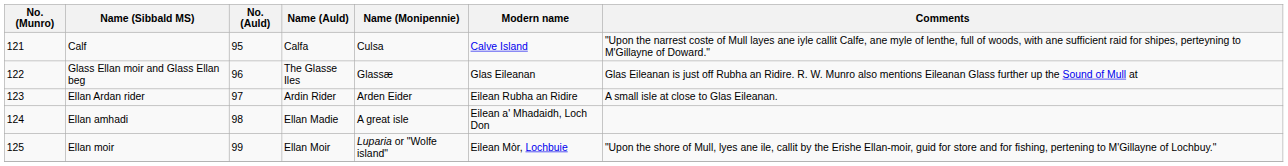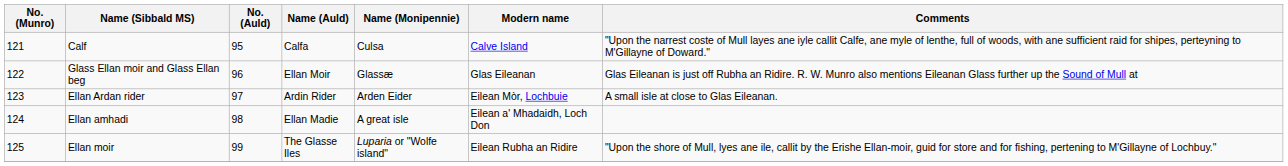Glass Ellan moir and Glass Ellan beg | Name (Auld): The Glasse Iles -> Ellan Moir
Ellan Ardan rider | Modern name: Eilean Rubha an Ridire -> Eilean Mòr, Lochbuie
Ellan moir | Name (Auld): Ellan Moir -> The Glasse Iles
Ellan moir | Modern name: Eilean Mòr, Lochbuie -> Eilean Rubha an Ridire
